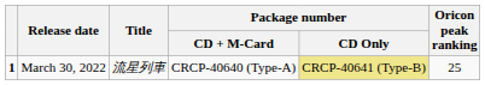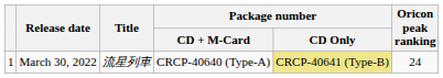March 30, 2022 | column 1: bold -> normal
March 30, 2022 | Oricon peak ranking: 25 -> 24
